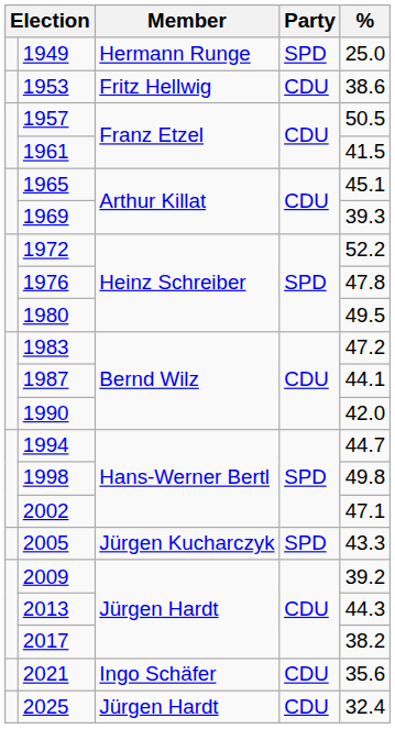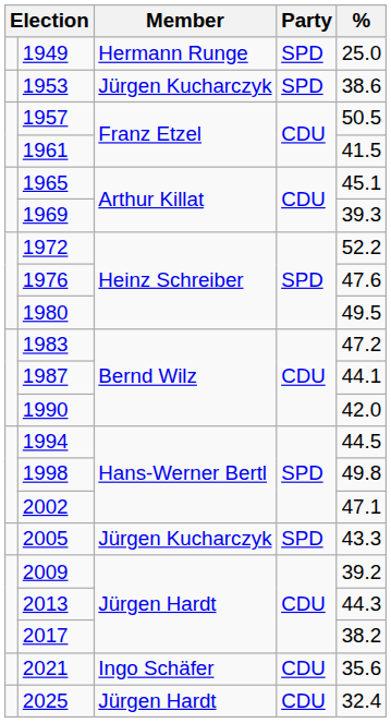1953 | Member: Fritz Hellwig -> Jürgen Kucharczyk
1953 | Party: CDU -> SPD
1976 | %: 47.8 -> 47.6
1994 | %: 44.7 -> 44.5
